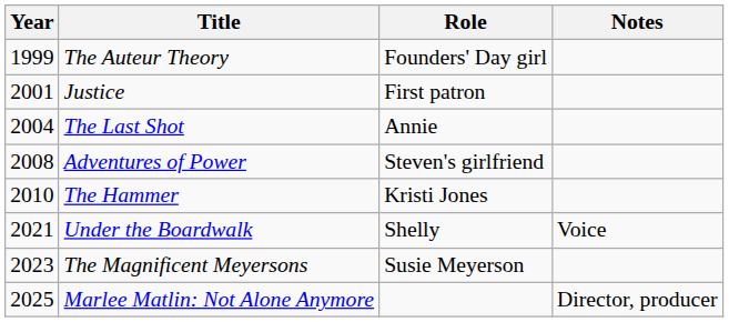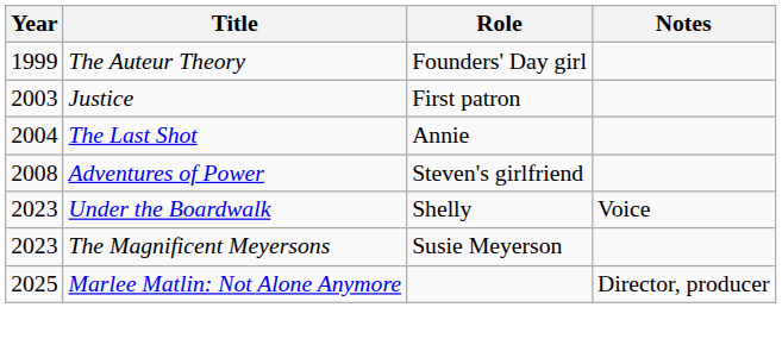Justice | Year: 2001 -> 2003
- row: 2010 | The Hammer | Kristi Jones
Under the Boardwalk | Year: 2021 -> 2023
